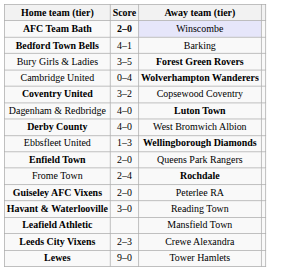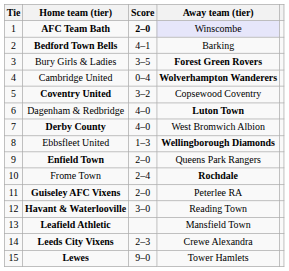+ column: Tie | 1 | 2 | 3 | 4 | 5 | 6 | 7 | 8 | 9 | 10 | 11 | 12 | 13 | 14 | 15
